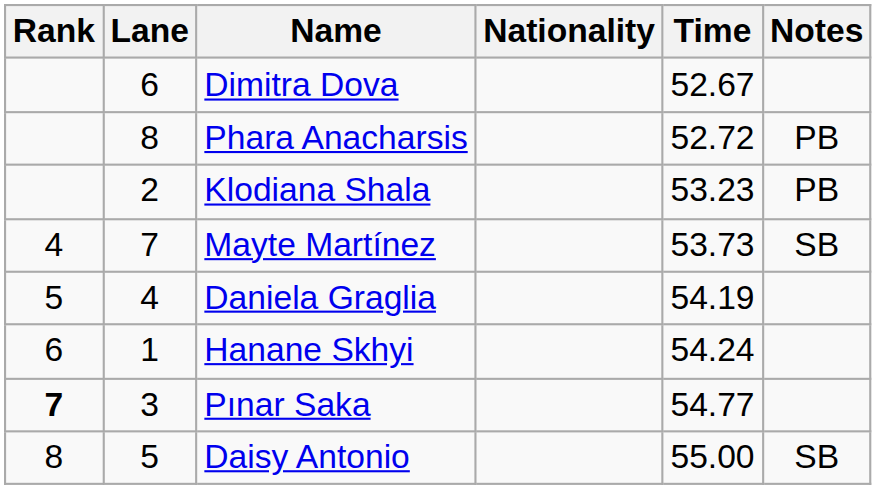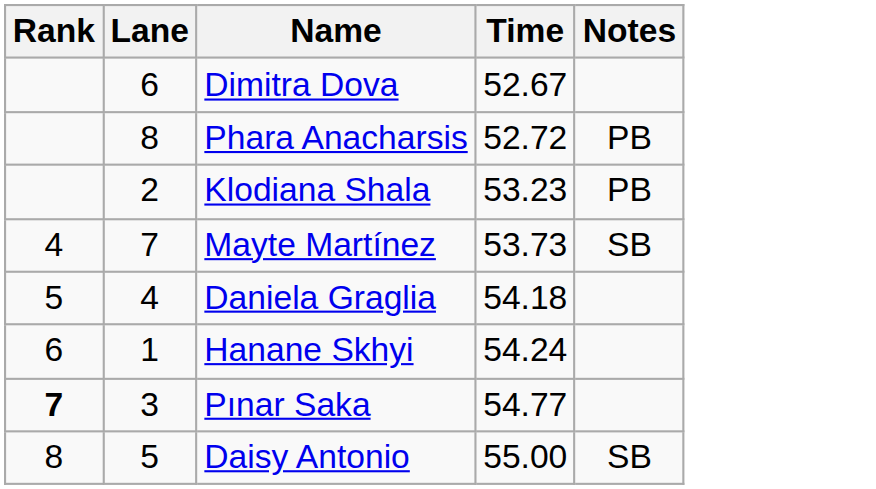- column: Nationality
Daniela Graglia | Time: 54.19 -> 54.18
